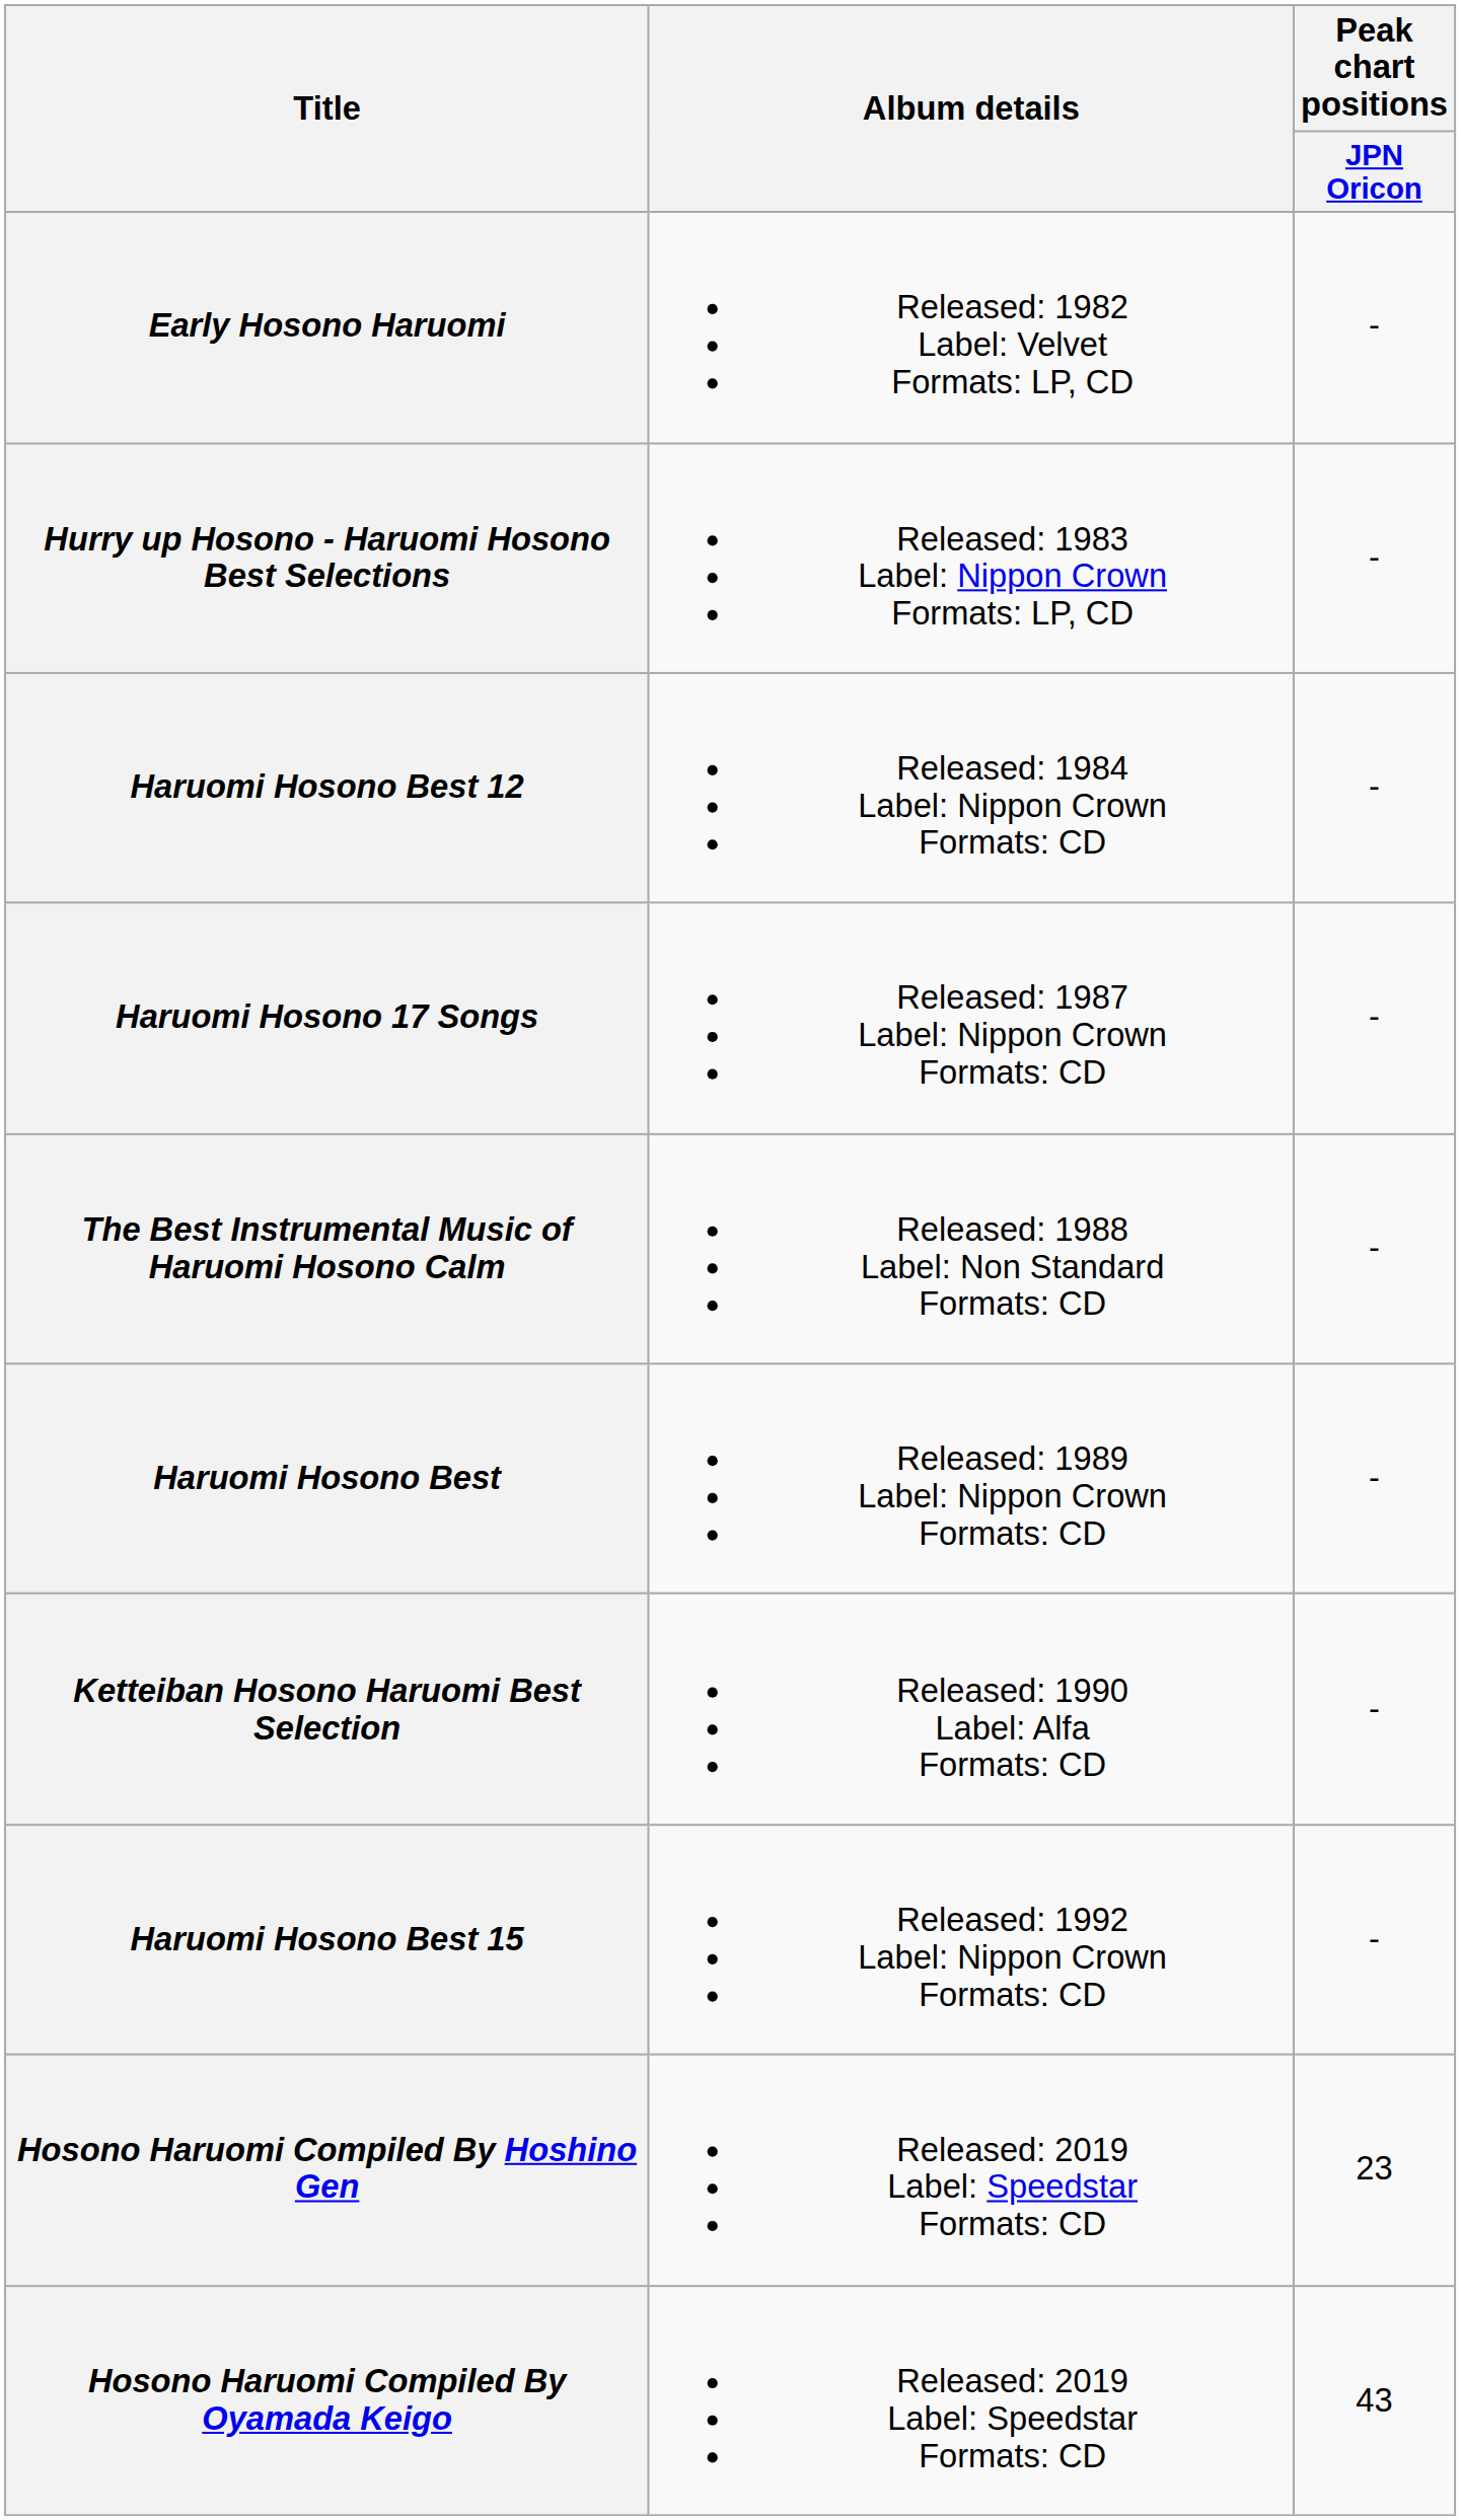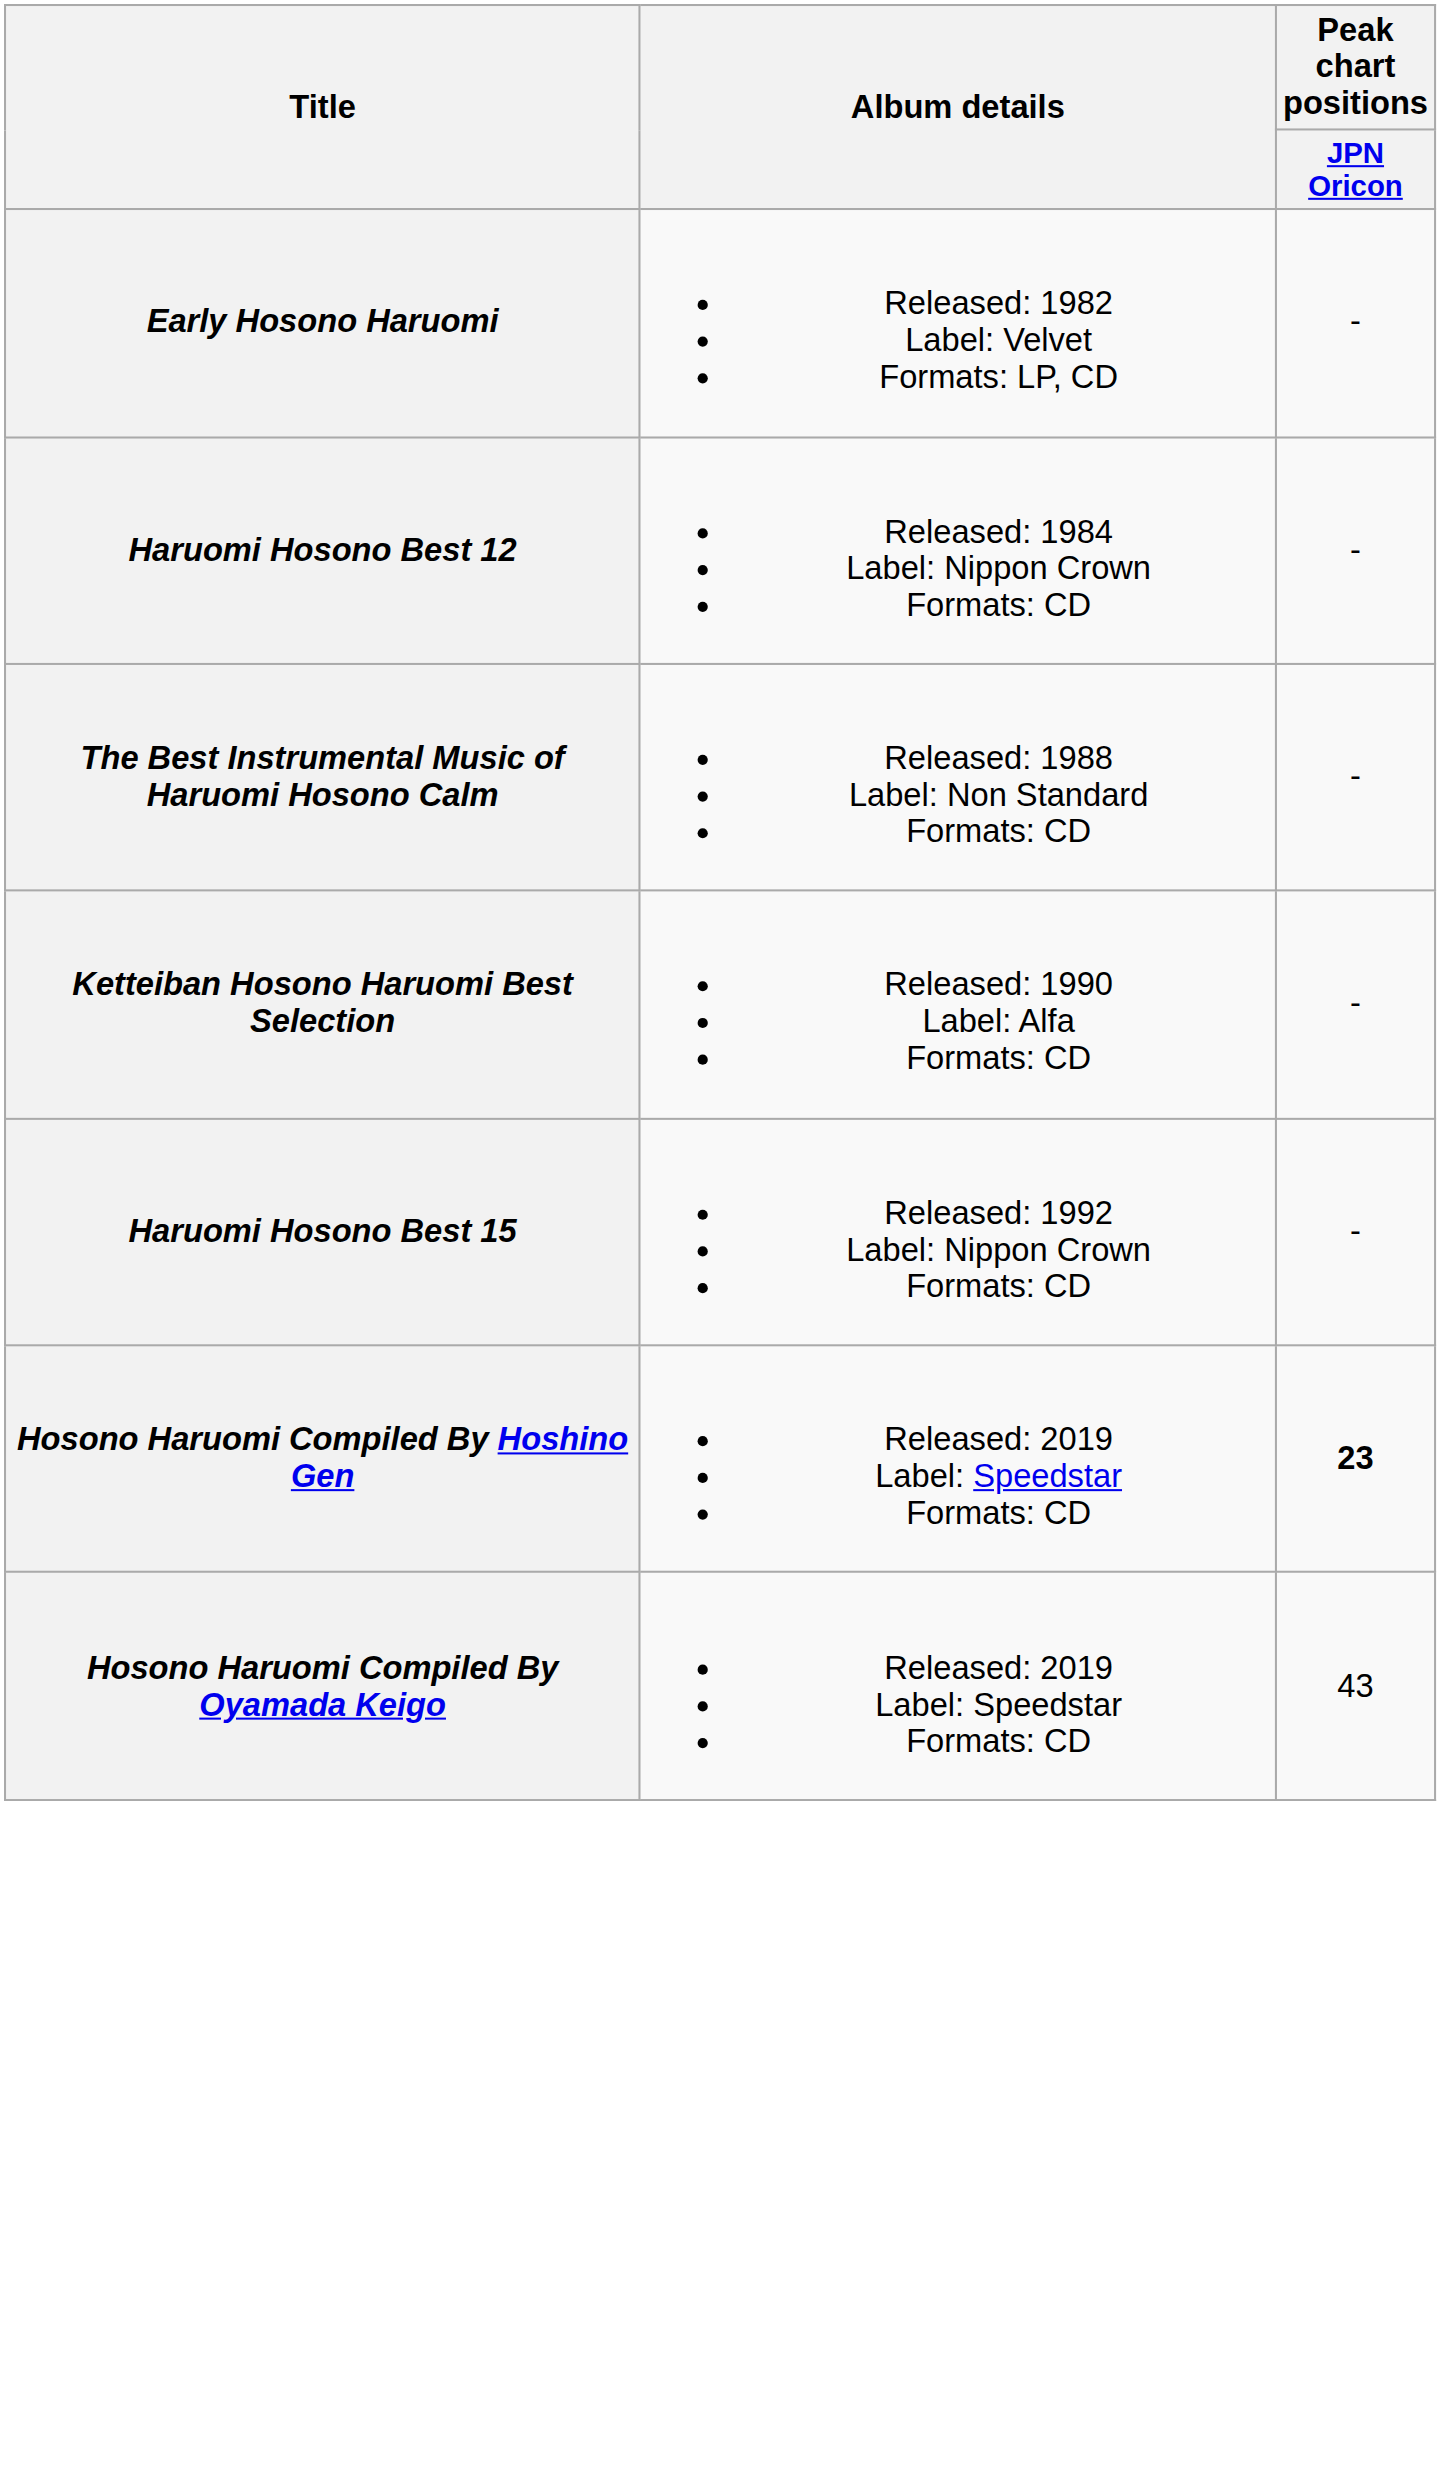- row: Hurry up Hosono - Haruomi Hosono Best Selections | Released: 1983 Label: Nippon Crown Formats: LP, CD | -
- row: Haruomi Hosono 17 Songs | Released: 1987 Label: Nippon Crown Formats: CD | -
- row: Haruomi Hosono Best | Released: 1989 Label: Nippon Crown Formats: CD | -
Hosono Haruomi Compiled By Hoshino Gen | Peak chart positions / JPN Oricon: normal -> bold
